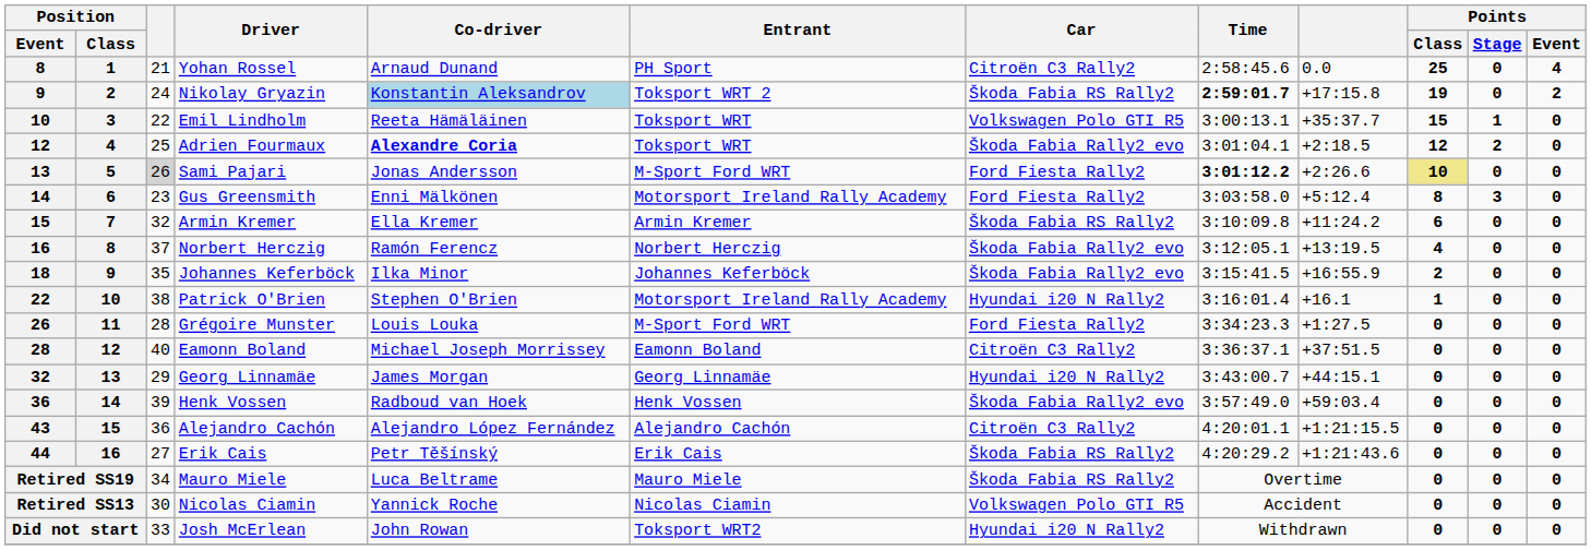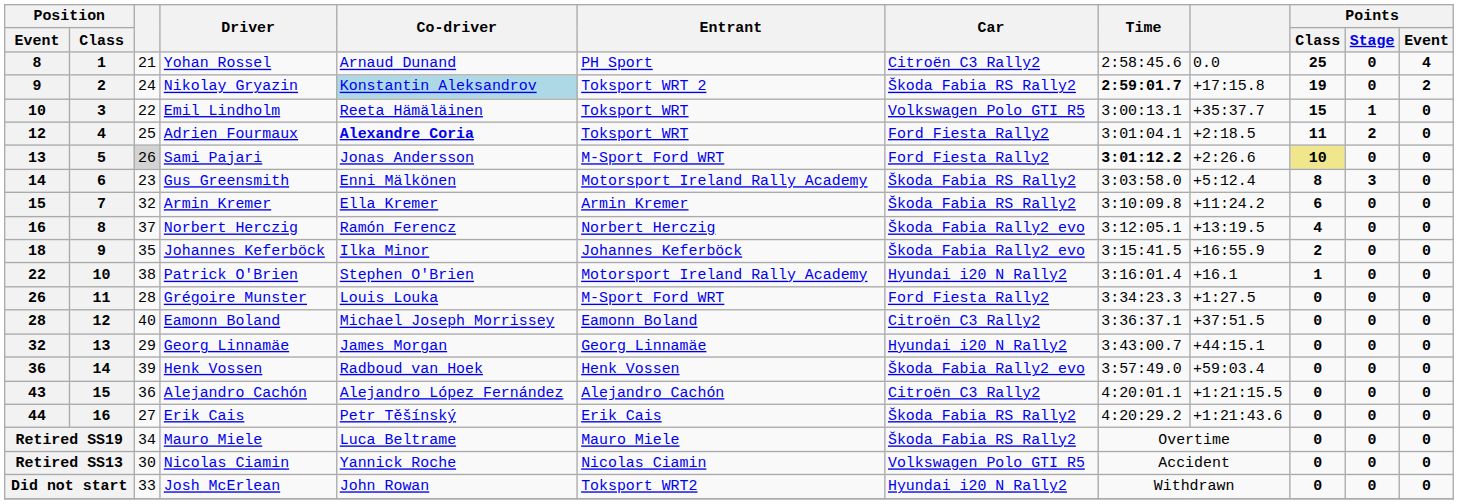Adrien Fourmaux | Car: Škoda Fabia Rally2 evo -> Ford Fiesta Rally2
Adrien Fourmaux | Points / Class: 12 -> 11
Gus Greensmith | Car: Ford Fiesta Rally2 -> Škoda Fabia RS Rally2
